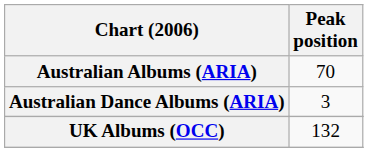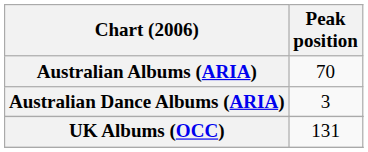UK Albums (OCC) | Peak position: 132 -> 131
